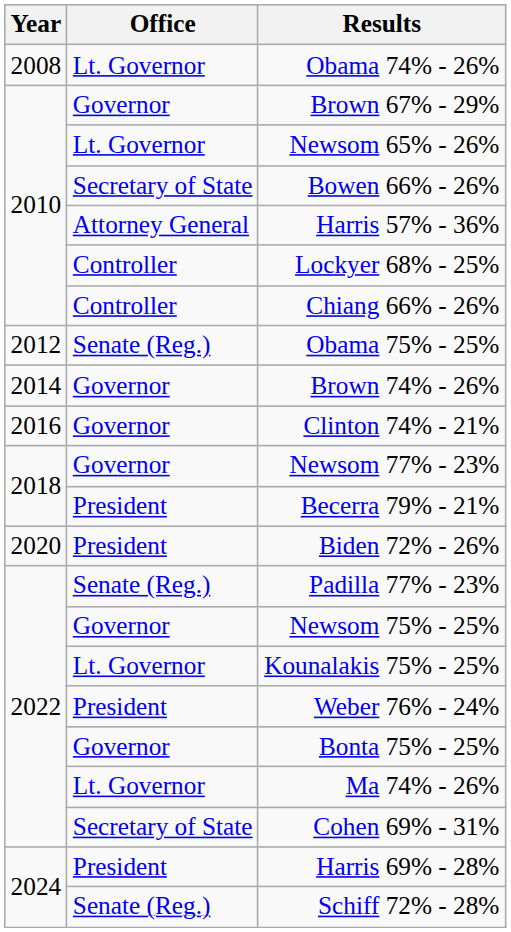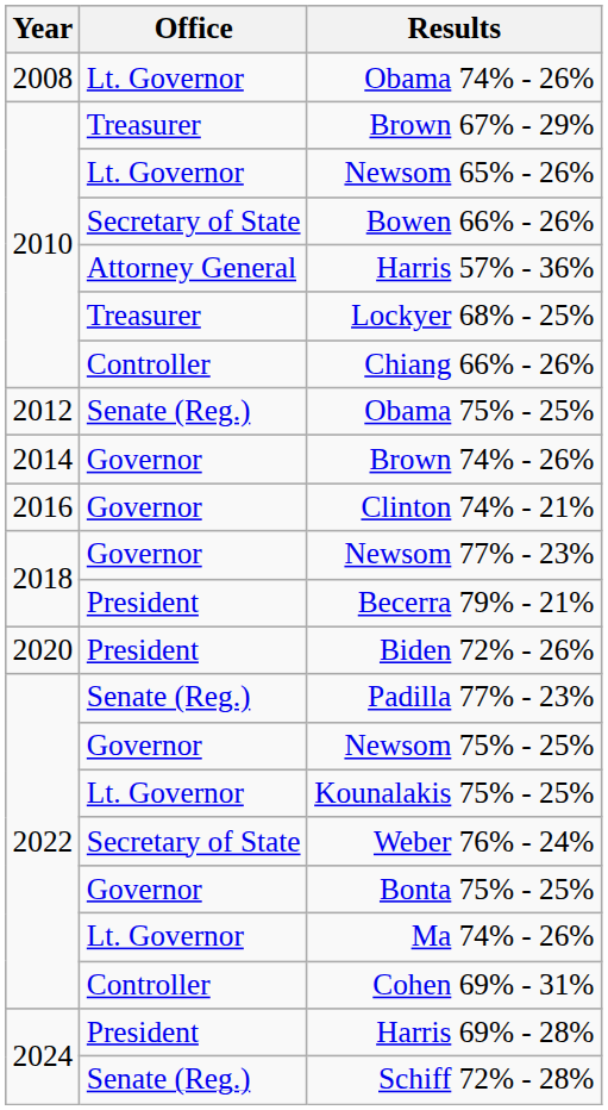Brown 67% - 29% | Office: Governor -> Treasurer
Lockyer 68% - 25% | Office: Controller -> Treasurer
Weber 76% - 24% | Office: President -> Secretary of State
Cohen 69% - 31% | Office: Secretary of State -> Controller
